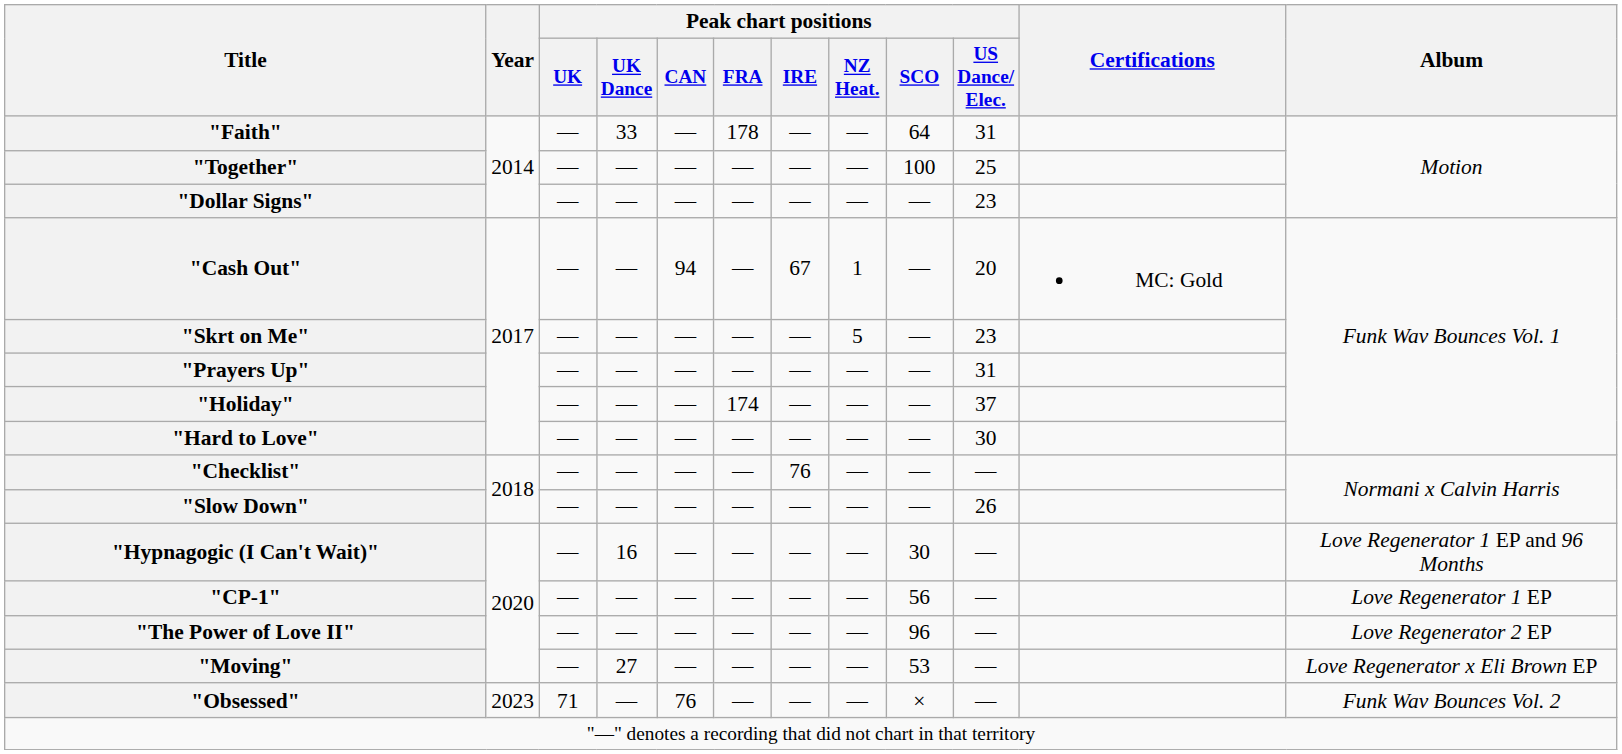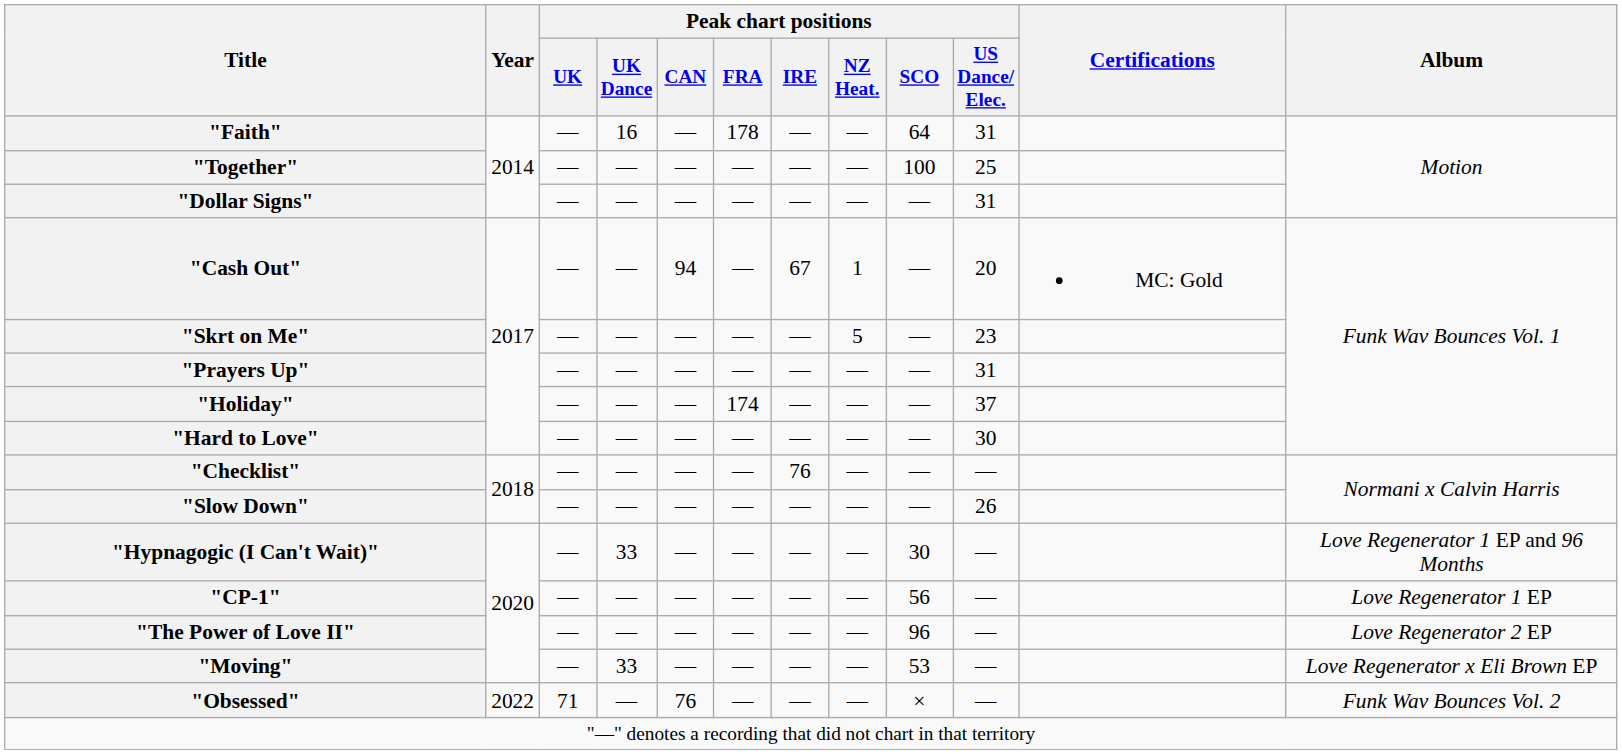"Faith" | Peak chart positions / UK Dance: 33 -> 16
"Dollar Signs" | Peak chart positions / US Dance/ Elec.: 23 -> 31
"Hypnagogic (I Can't Wait)" | Peak chart positions / UK Dance: 16 -> 33
"Moving" | Peak chart positions / UK Dance: 27 -> 33
"Obsessed" | Year: 2023 -> 2022
